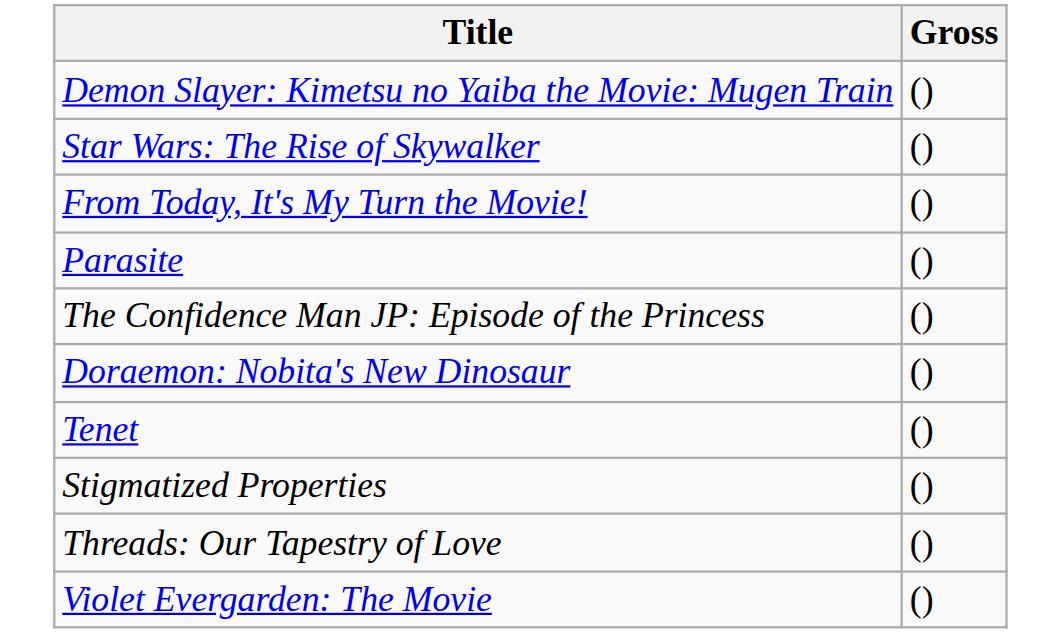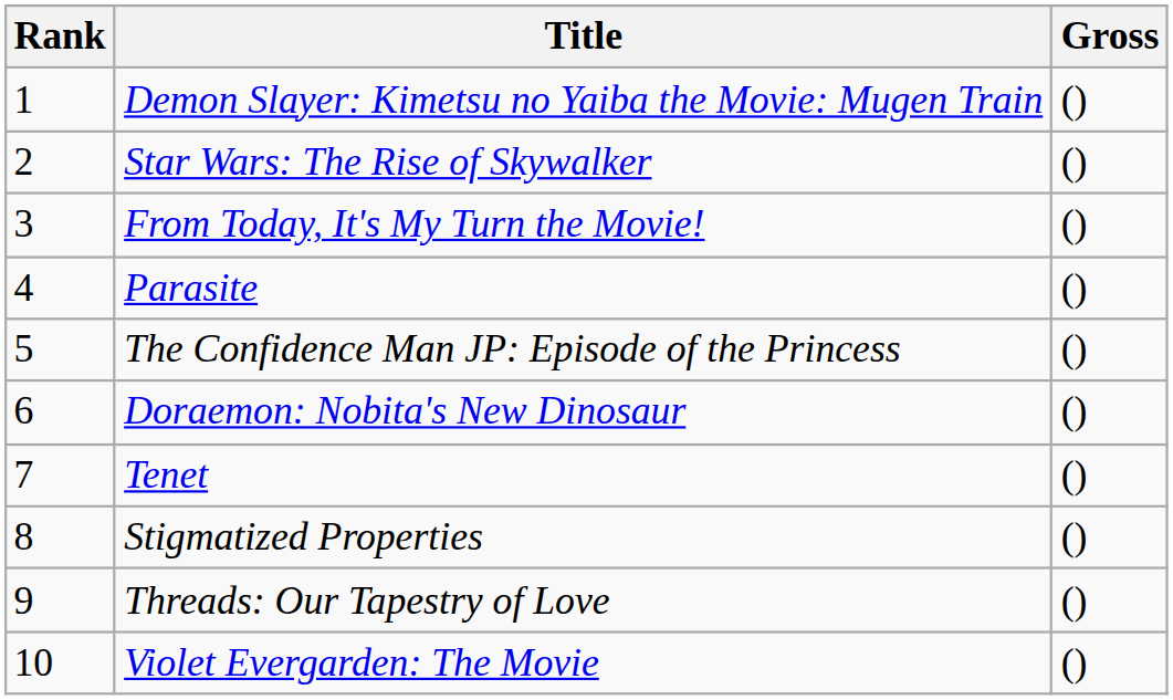+ column: Rank | 1 | 2 | 3 | 4 | 5 | 6 | 7 | 8 | 9 | 10
